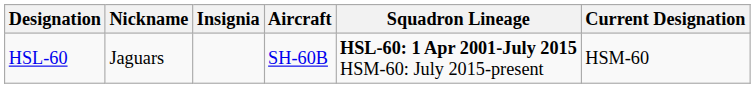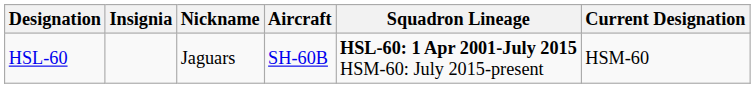columns swapped: Insignia <-> Nickname
